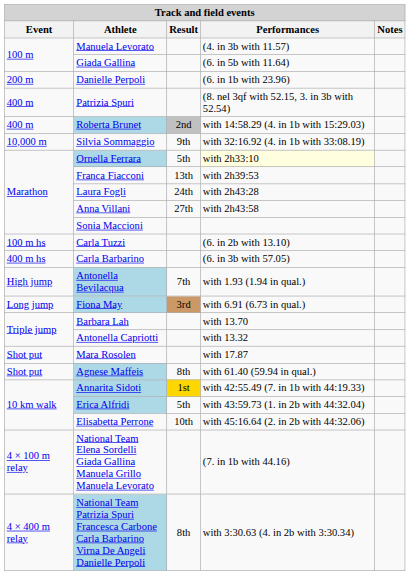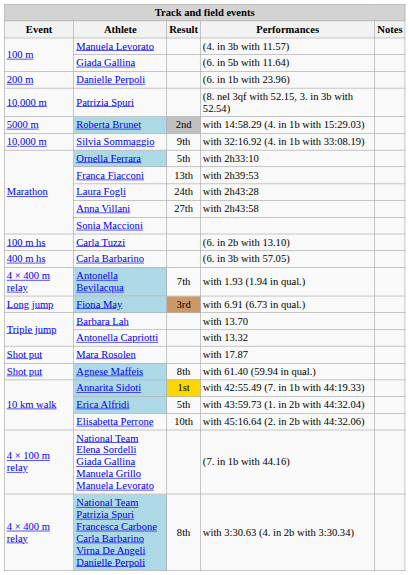Patrizia Spuri | Event: 400 m -> 10,000 m
Roberta Brunet | Event: 400 m -> 5000 m
Ornella Ferrara | Performances: lightyellow background -> no background
Antonella Bevilacqua | Event: High jump -> 4 × 400 m relay
